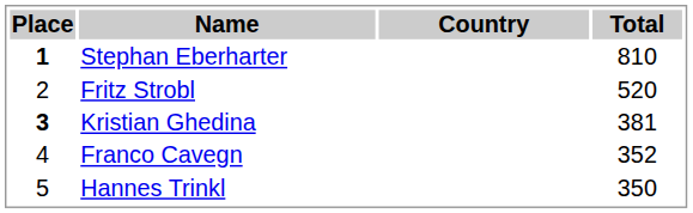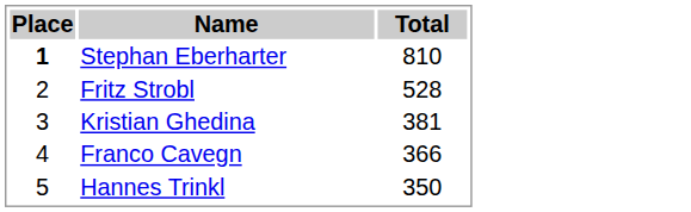- column: Country
Fritz Strobl | Total: 520 -> 528
Kristian Ghedina | Place: bold -> normal
Franco Cavegn | Total: 352 -> 366
